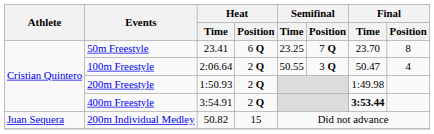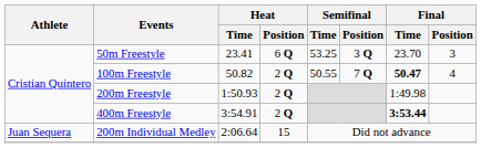50m Freestyle | Semifinal / Time: 23.25 -> 53.25
50m Freestyle | Semifinal / Position: 7 Q -> 3 Q
50m Freestyle | Final / Position: 8 -> 3
100m Freestyle | Heat / Time: 2:06.64 -> 50.82
100m Freestyle | Semifinal / Position: 3 Q -> 7 Q
100m Freestyle | Final / Time: normal -> bold
200m Individual Medley | Heat / Time: 50.82 -> 2:06.64
